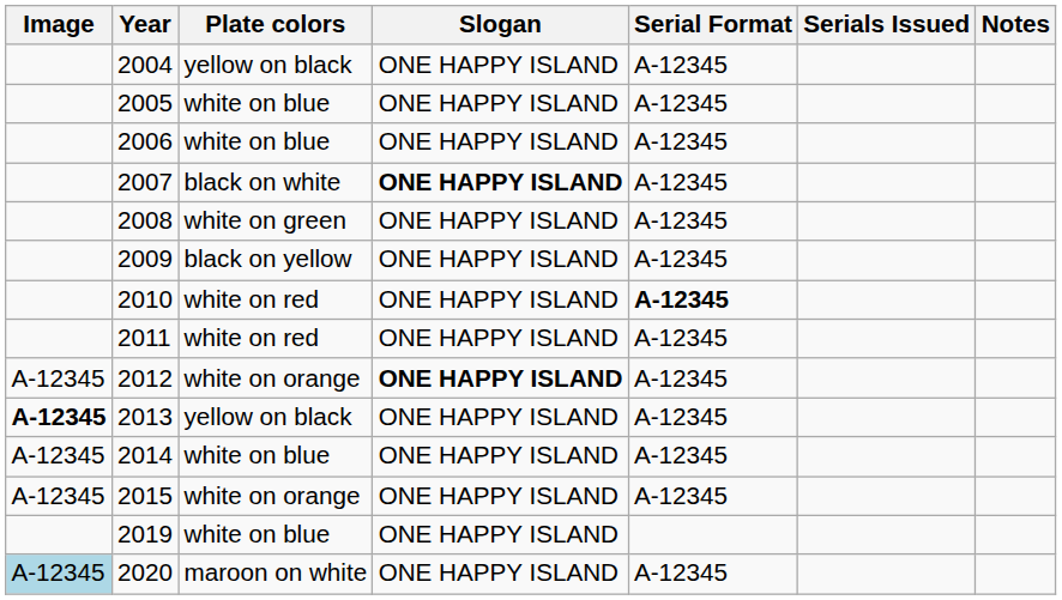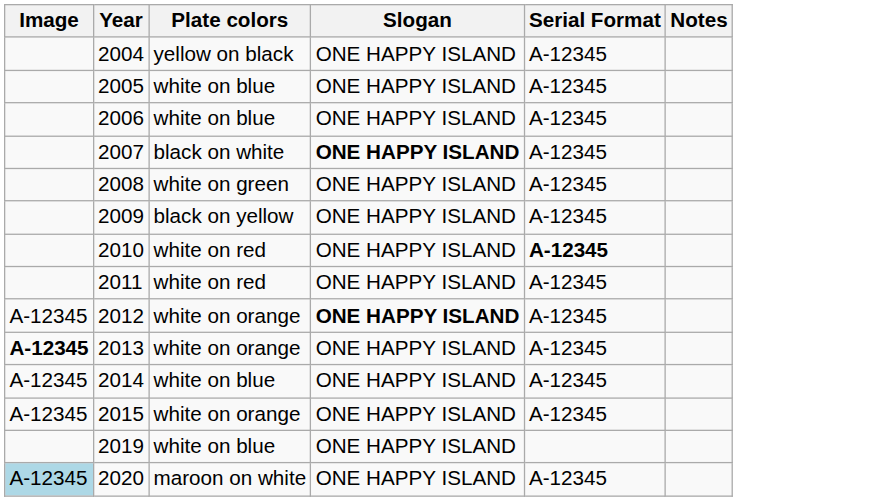- column: Serials Issued
2013 | Plate colors: yellow on black -> white on orange
